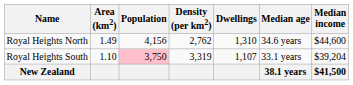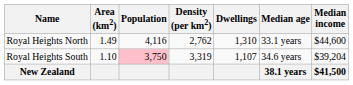Royal Heights North | Population: 4,156 -> 4,116
Royal Heights North | Median age: 34.6 years -> 33.1 years
Royal Heights South | Median age: 33.1 years -> 34.6 years
